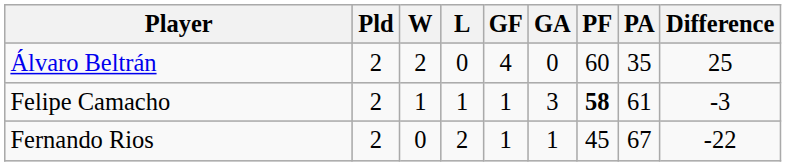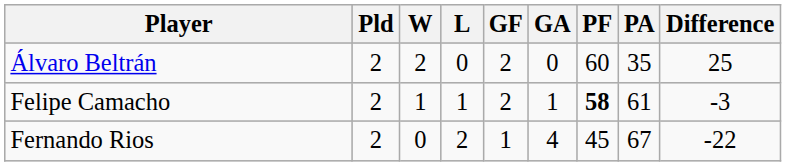Álvaro Beltrán | GF: 4 -> 2
Felipe Camacho | GF: 1 -> 2
Felipe Camacho | GA: 3 -> 1
Fernando Rios | GA: 1 -> 4
